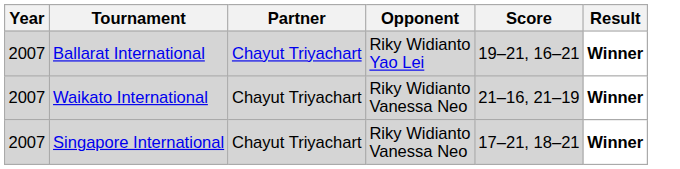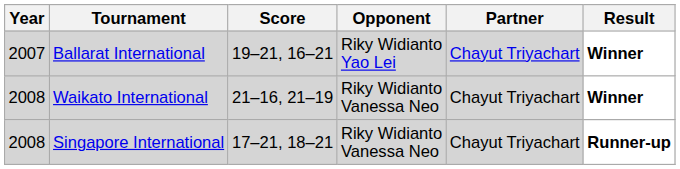columns swapped: Partner <-> Score
Waikato International | Year: 2007 -> 2008
Singapore International | Year: 2007 -> 2008
Singapore International | Result: Winner -> Runner-up
